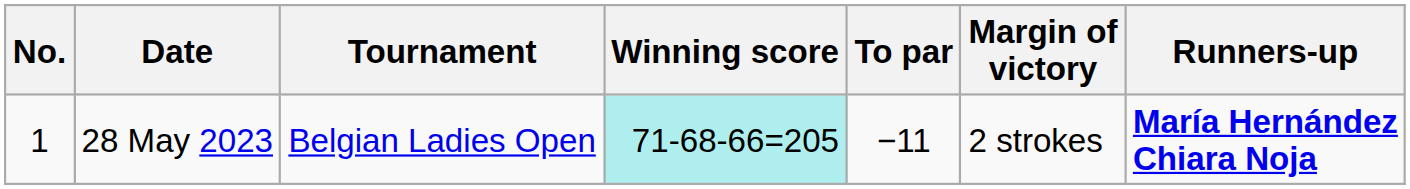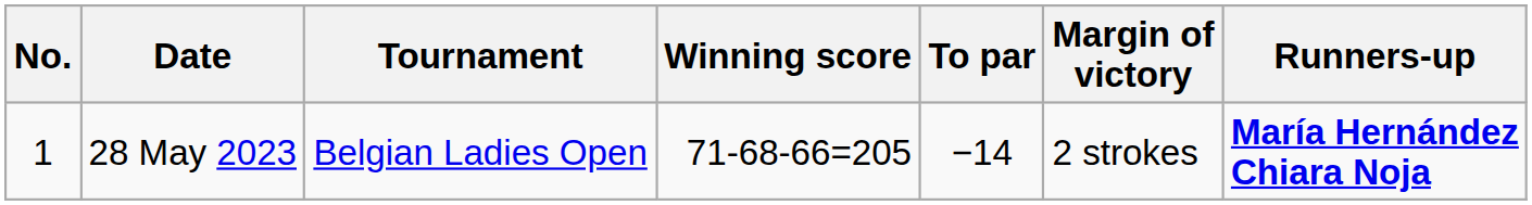28 May 2023 | Winning score: paleturquoise background -> no background
28 May 2023 | To par: −11 -> −14
